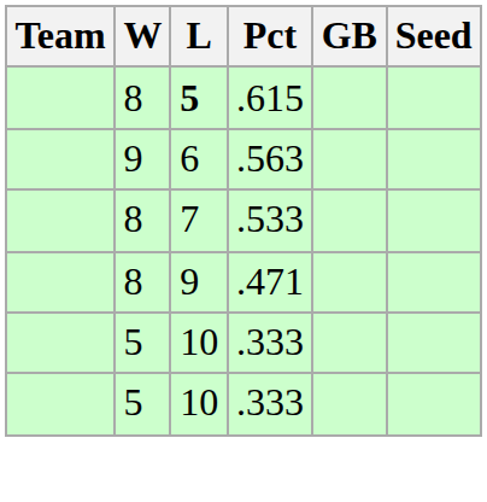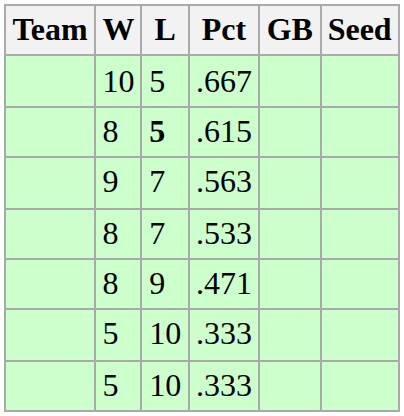+ row: 10 | 5 | .667
.563 | L: 6 -> 7
